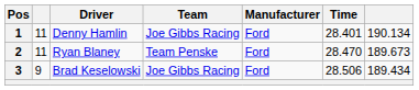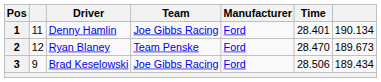Ryan Blaney | column 2: 11 -> 12
